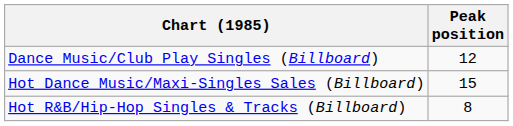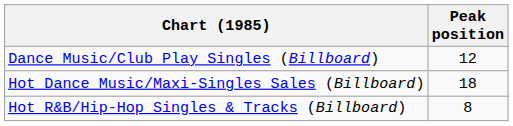Hot Dance Music/Maxi-Singles Sales (Billboard) | Peak position: 15 -> 18
